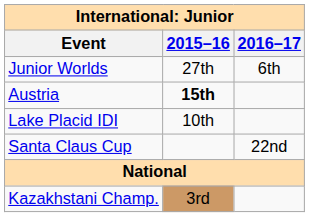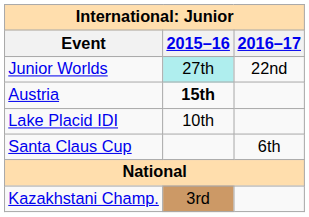Junior Worlds | 2015–16: no background -> paleturquoise background
Junior Worlds | 2016–17: 6th -> 22nd
Santa Claus Cup | 2016–17: 22nd -> 6th
